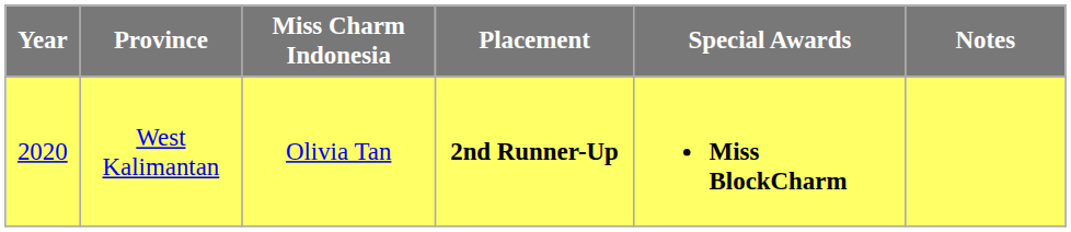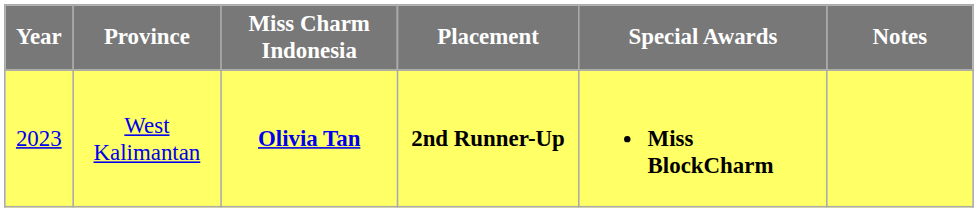West Kalimantan | Year: 2020 -> 2023
West Kalimantan | Miss Charm Indonesia: normal -> bold
